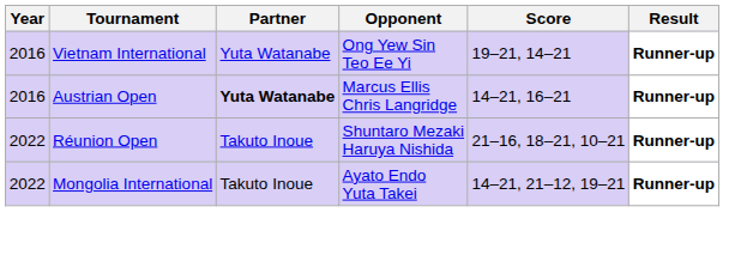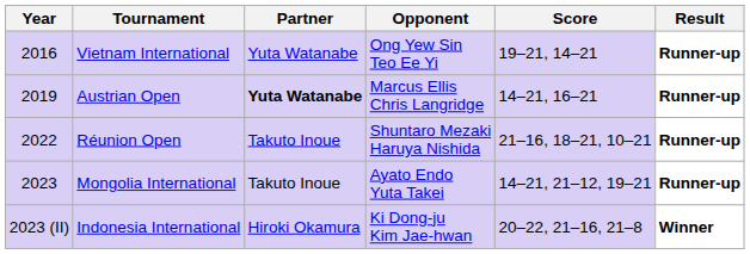Austrian Open | Year: 2016 -> 2019
Mongolia International | Year: 2022 -> 2023
+ row: 2023 (II) | Indonesia International | Hiroki Okamura | Ki Dong-ju Kim Jae-hwan | 20–22, 21–16, 21–8 | Winner
